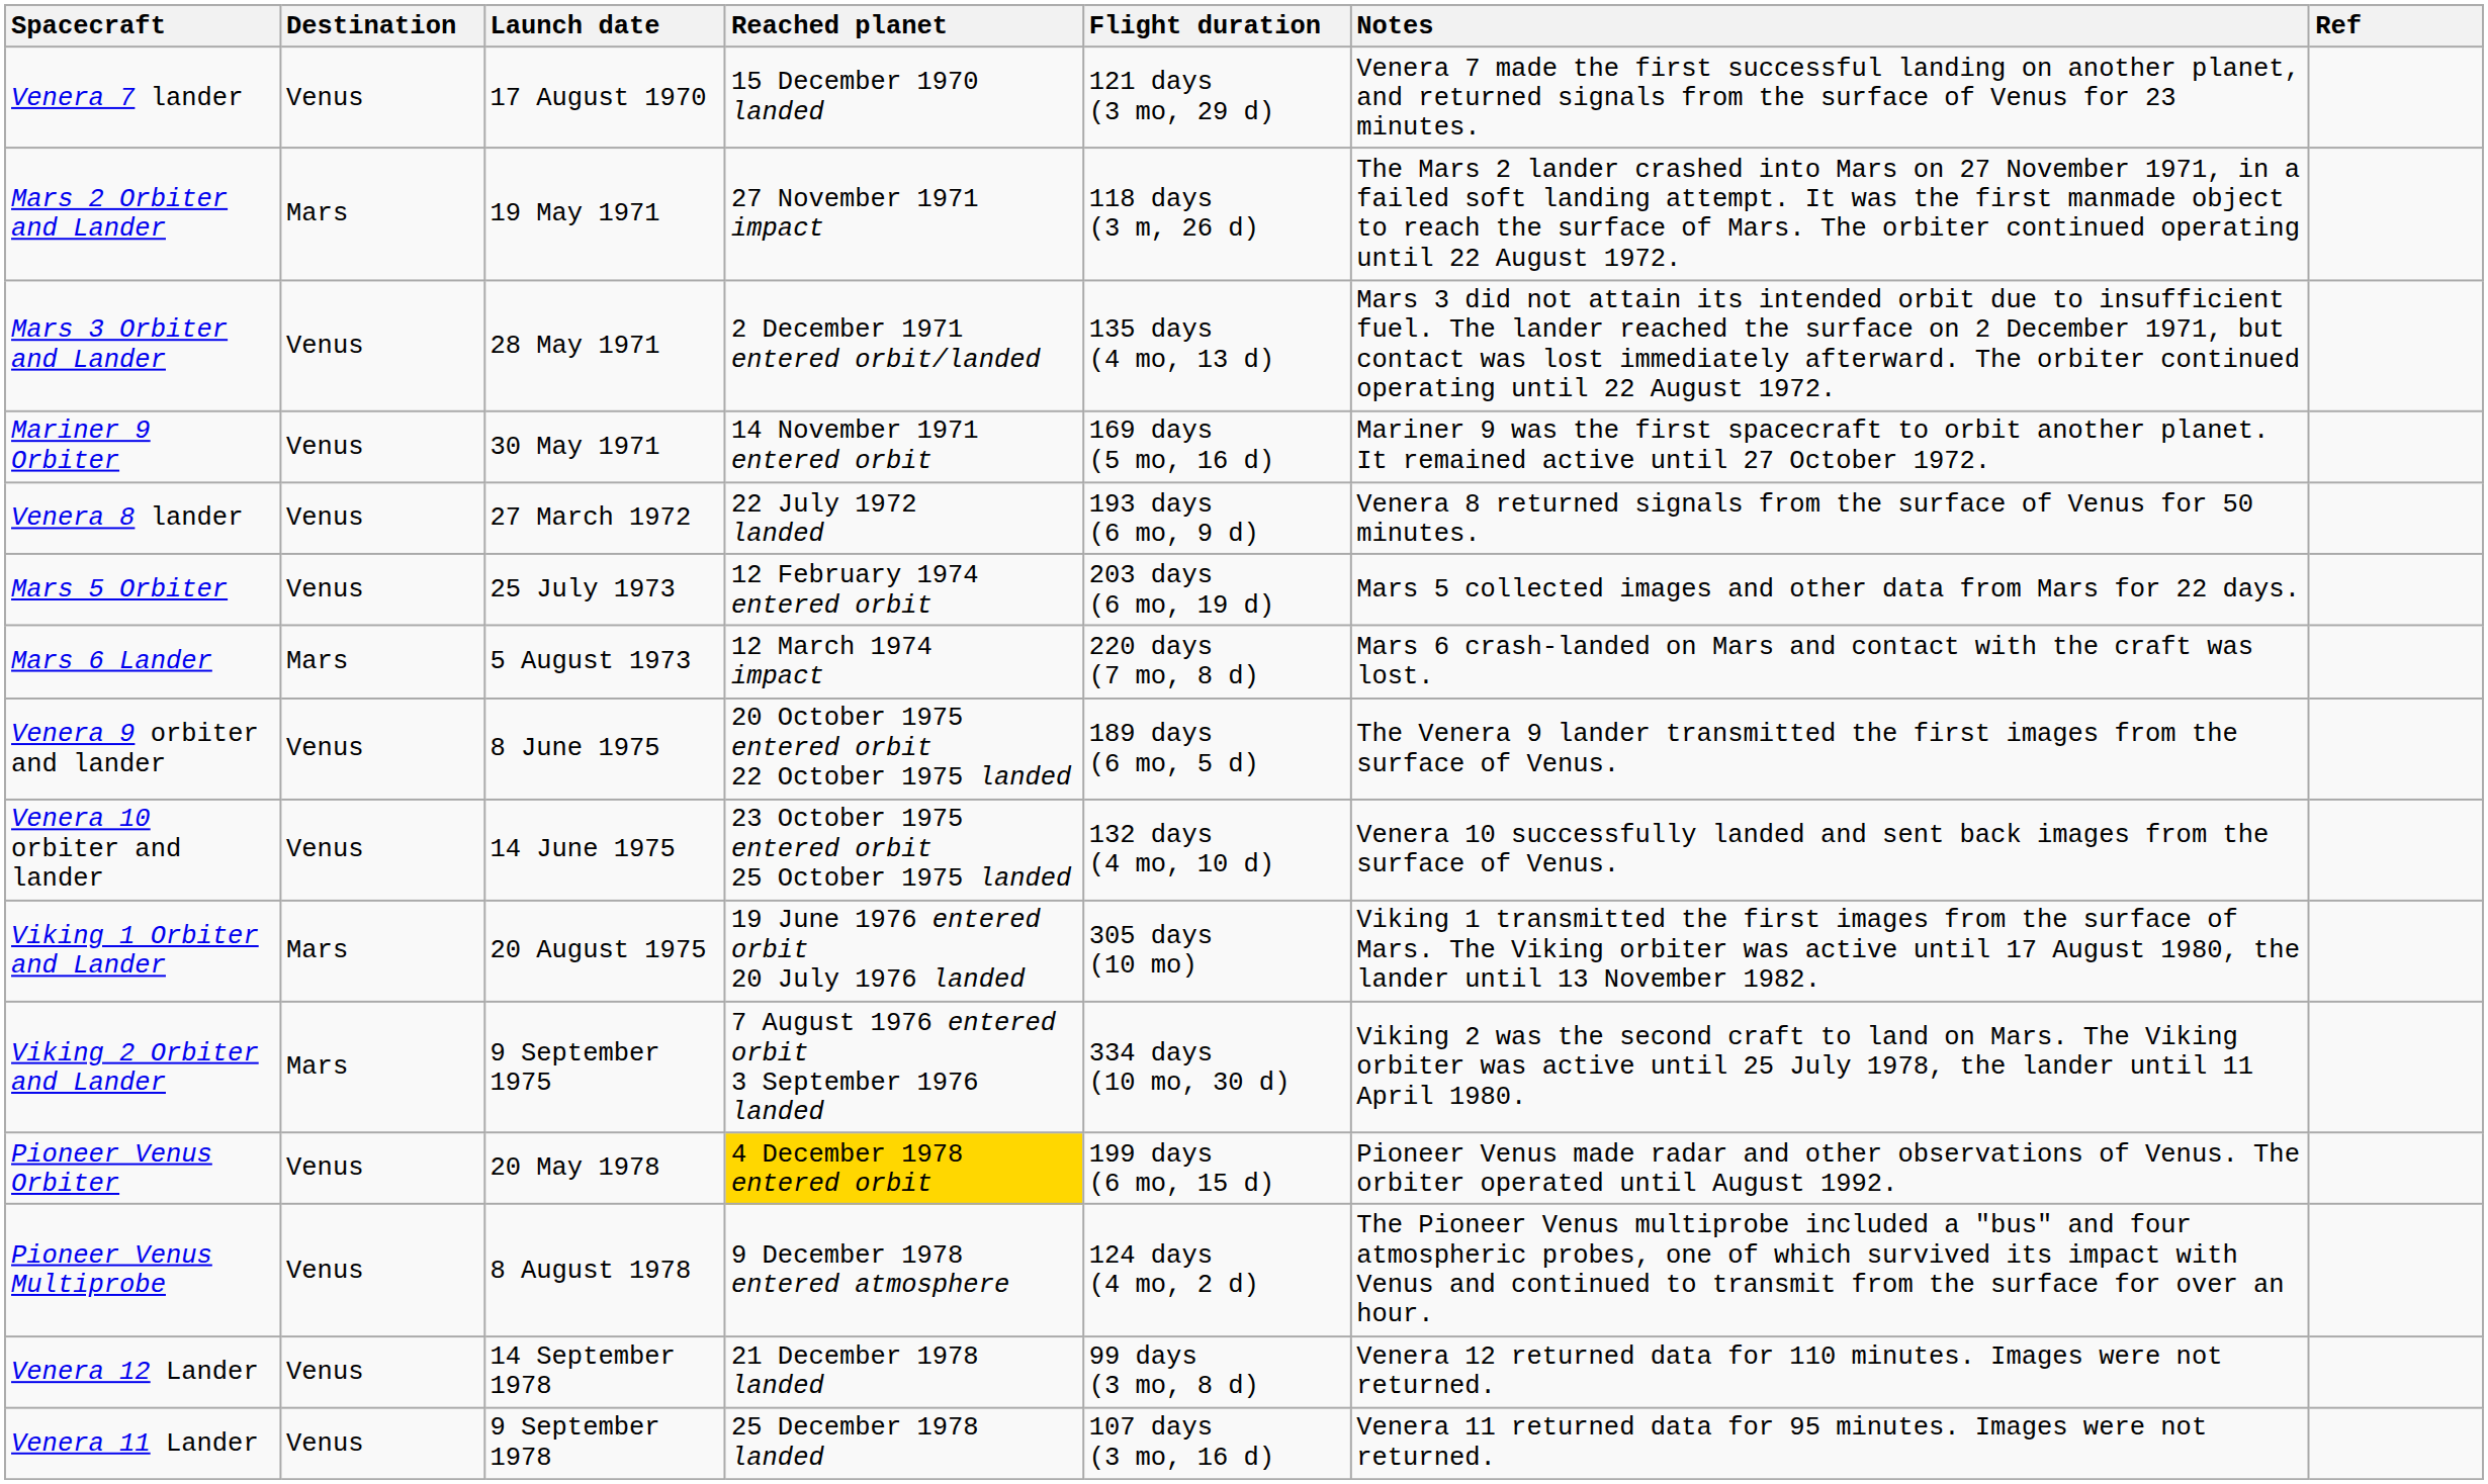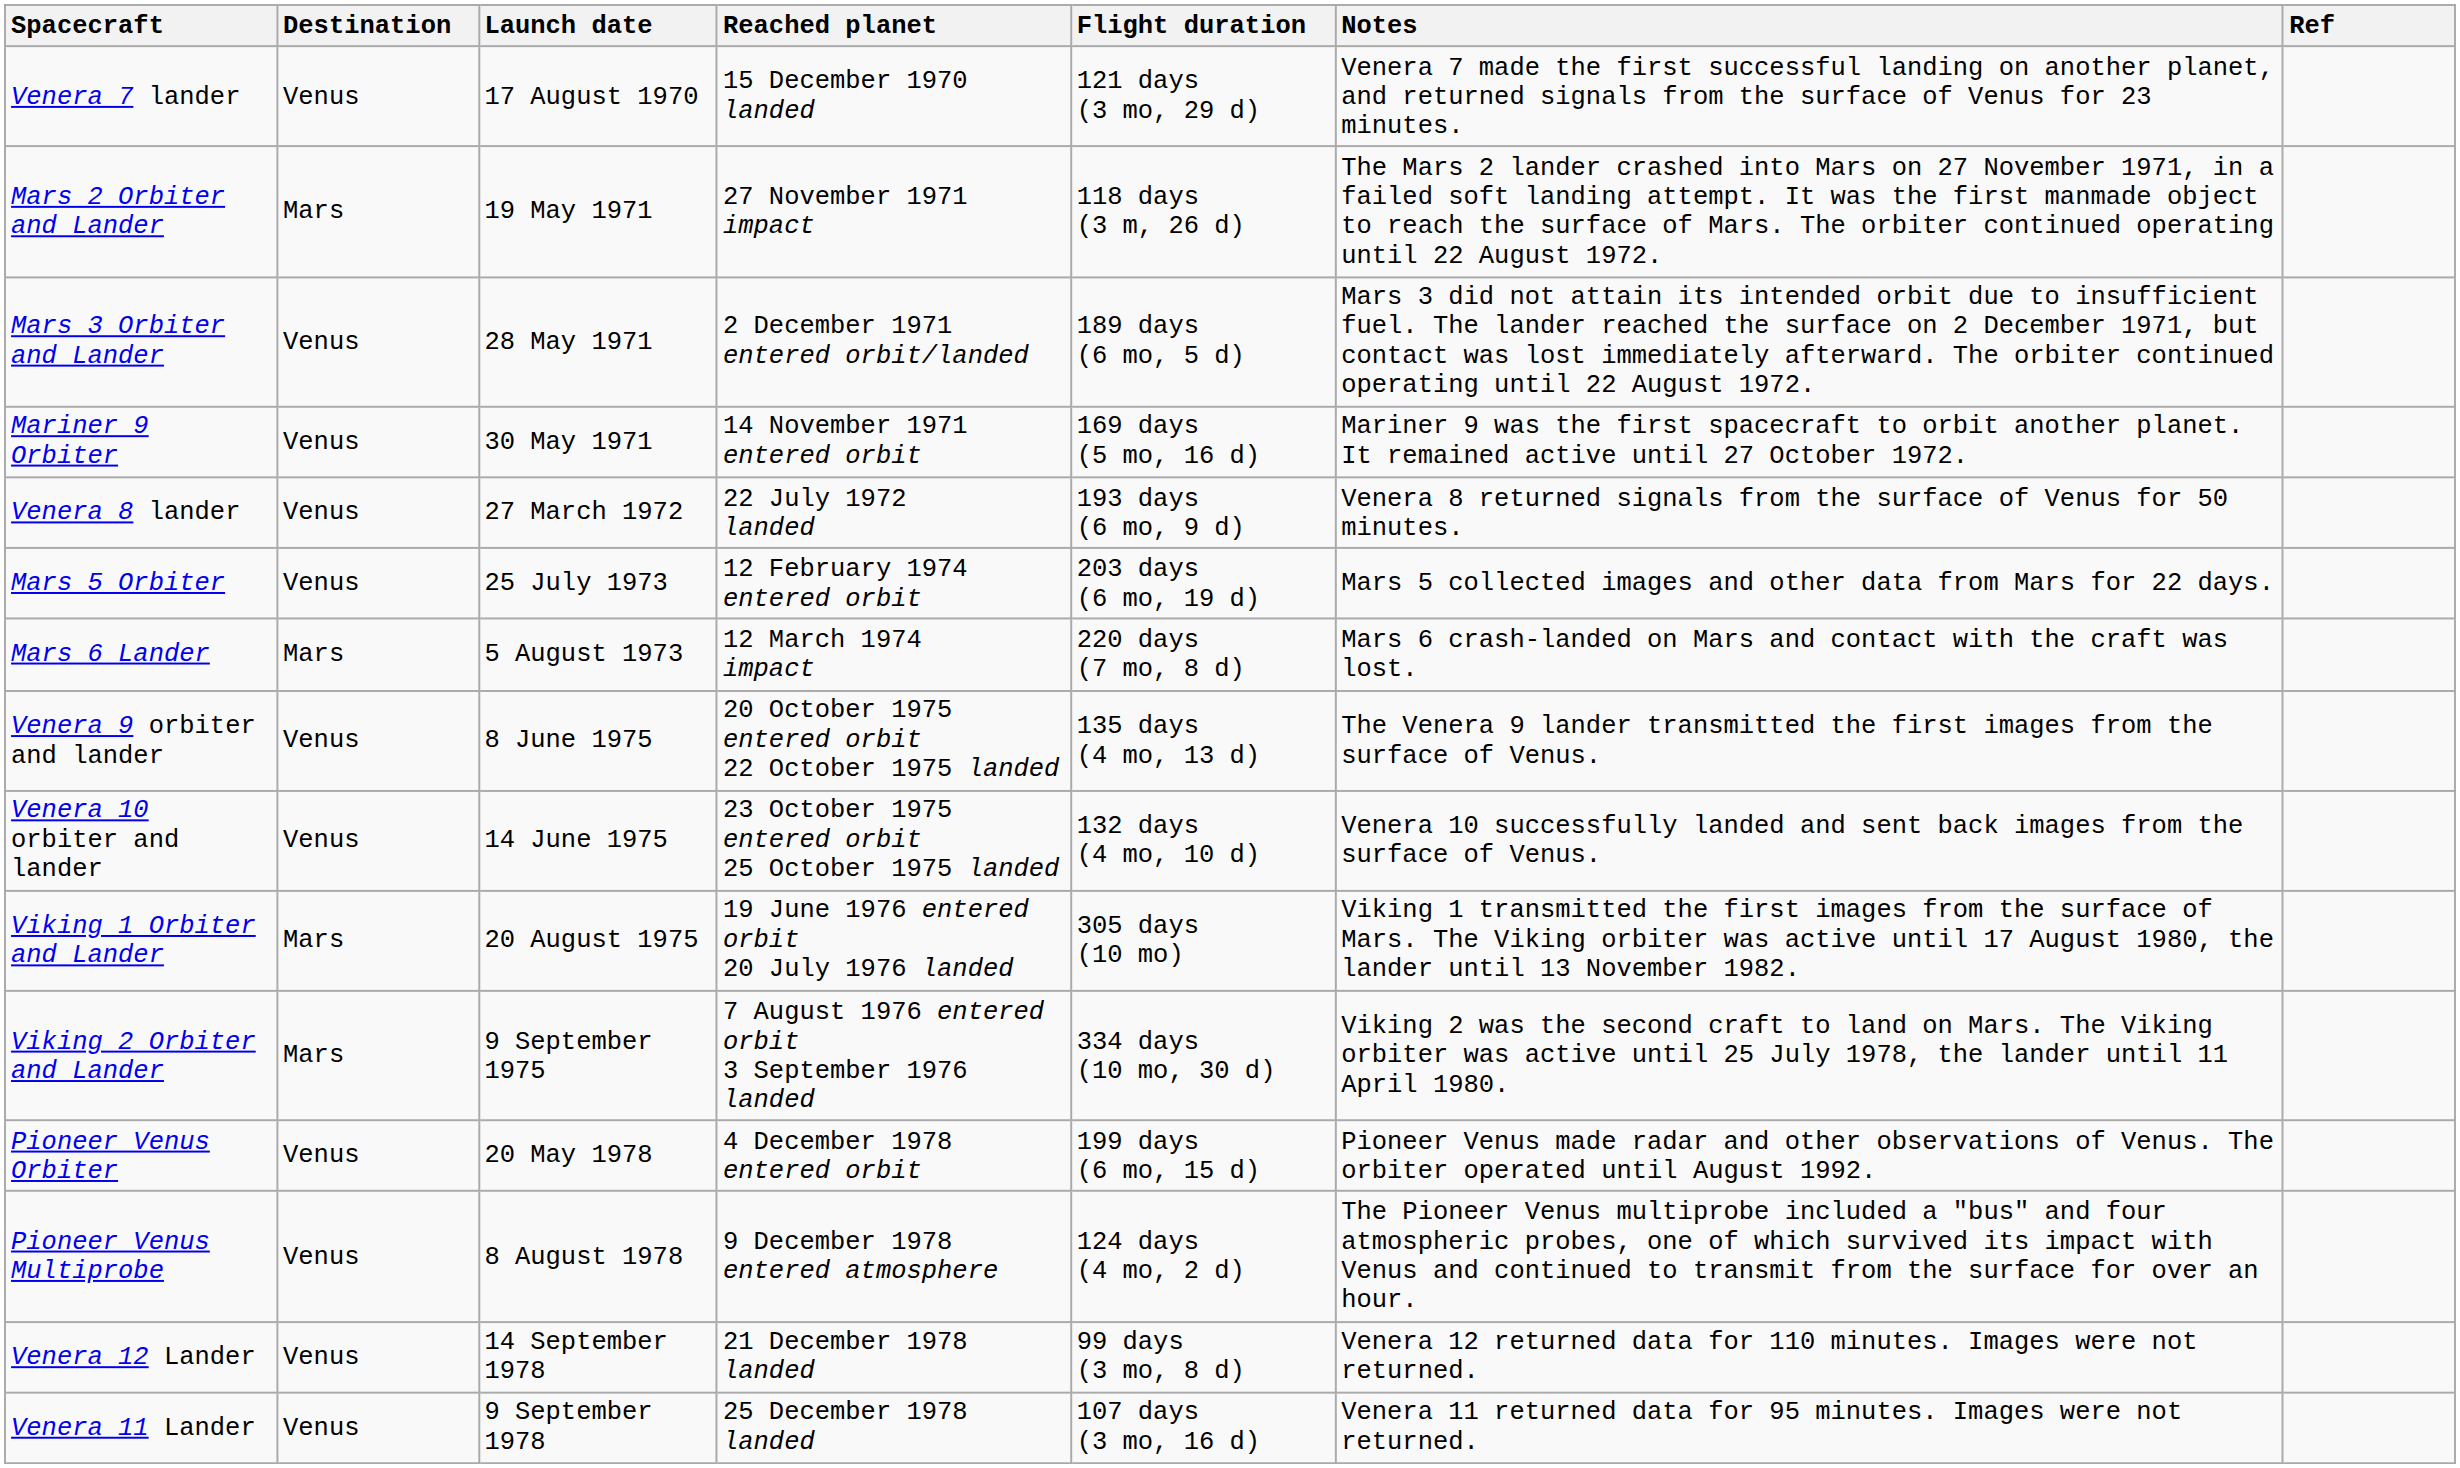Mars 3 Orbiter and Lander | Flight duration: 135 days (4 mo, 13 d) -> 189 days (6 mo, 5 d)
Venera 9 orbiter and lander | Flight duration: 189 days (6 mo, 5 d) -> 135 days (4 mo, 13 d)
Pioneer Venus Orbiter | Reached planet: gold background -> no background
